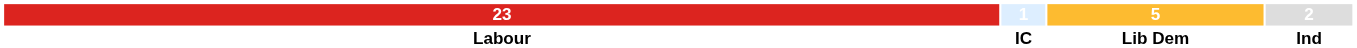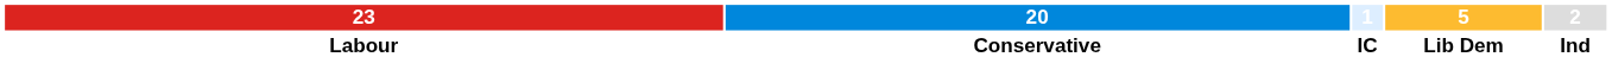+ column: 20 | Conservative
